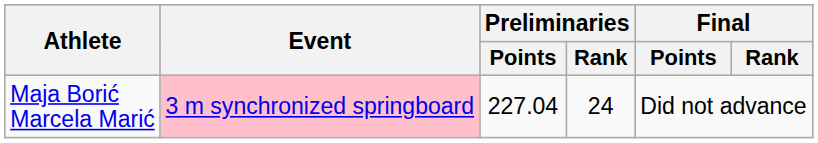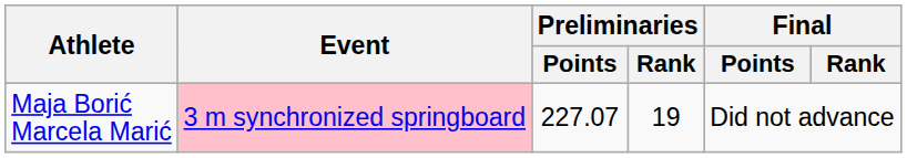Maja Borić Marcela Marić | Preliminaries / Points: 227.04 -> 227.07
Maja Borić Marcela Marić | Preliminaries / Rank: 24 -> 19
